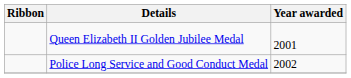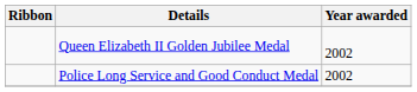Queen Elizabeth II Golden Jubilee Medal | Year awarded: 2001 -> 2002
